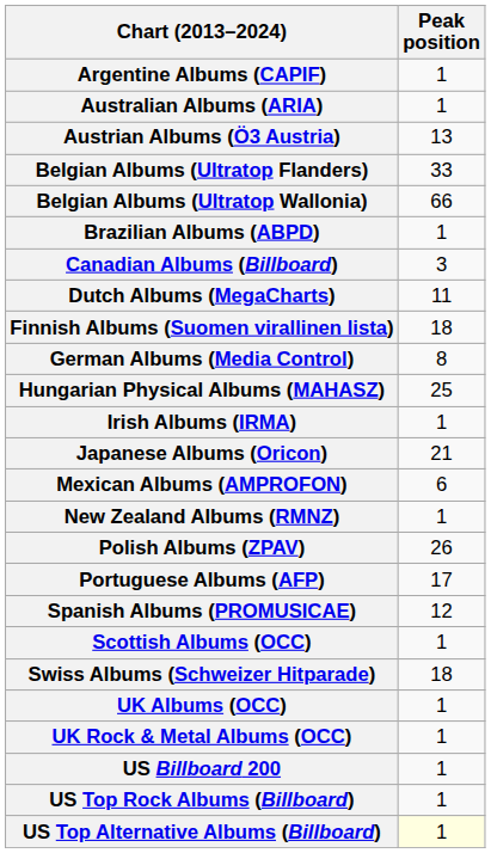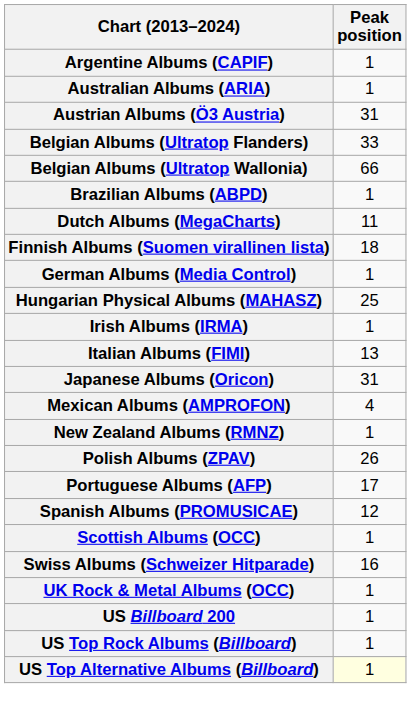Austrian Albums (Ö3 Austria) | Peak position: 13 -> 31
- row: Canadian Albums (Billboard) | 3
German Albums (Media Control) | Peak position: 8 -> 1
+ row: Italian Albums (FIMI) | 13
Japanese Albums (Oricon) | Peak position: 21 -> 31
Mexican Albums (AMPROFON) | Peak position: 6 -> 4
Swiss Albums (Schweizer Hitparade) | Peak position: 18 -> 16
- row: UK Albums (OCC) | 1
